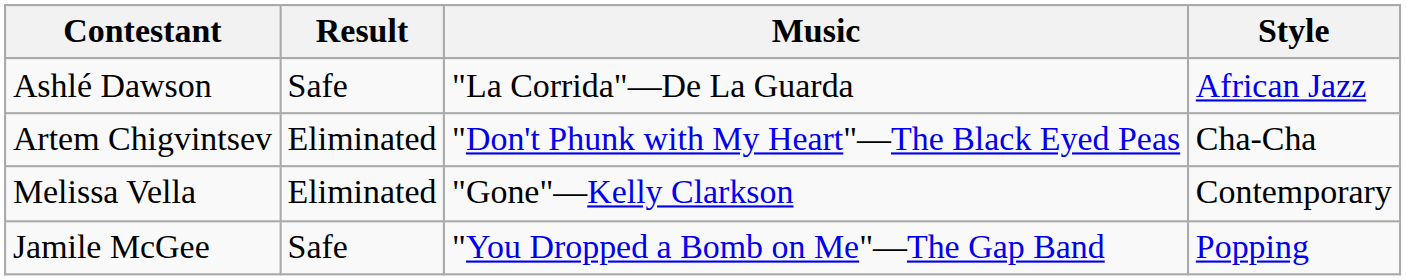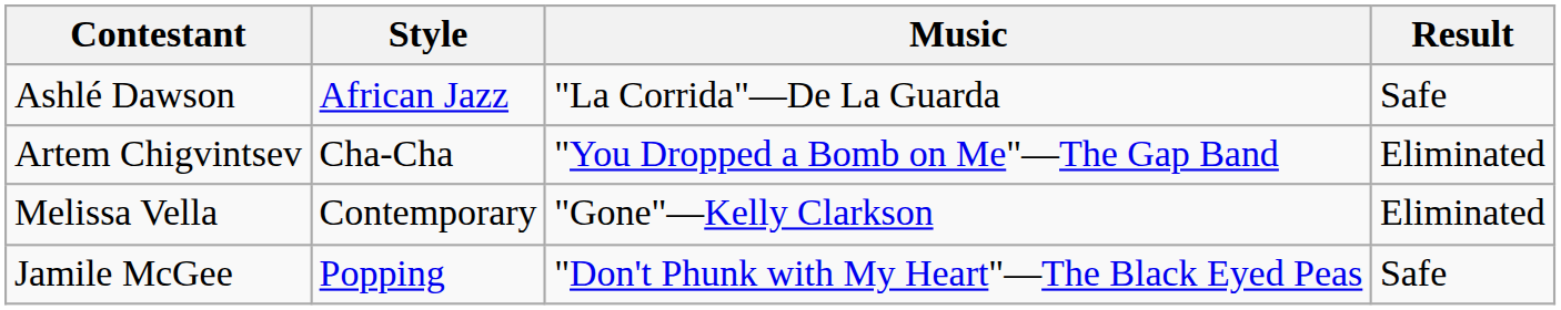columns swapped: Style <-> Result
Artem Chigvintsev | Music: "Don't Phunk with My Heart"—The Black Eyed Peas -> "You Dropped a Bomb on Me"—The Gap Band
Jamile McGee | Music: "You Dropped a Bomb on Me"—The Gap Band -> "Don't Phunk with My Heart"—The Black Eyed Peas
